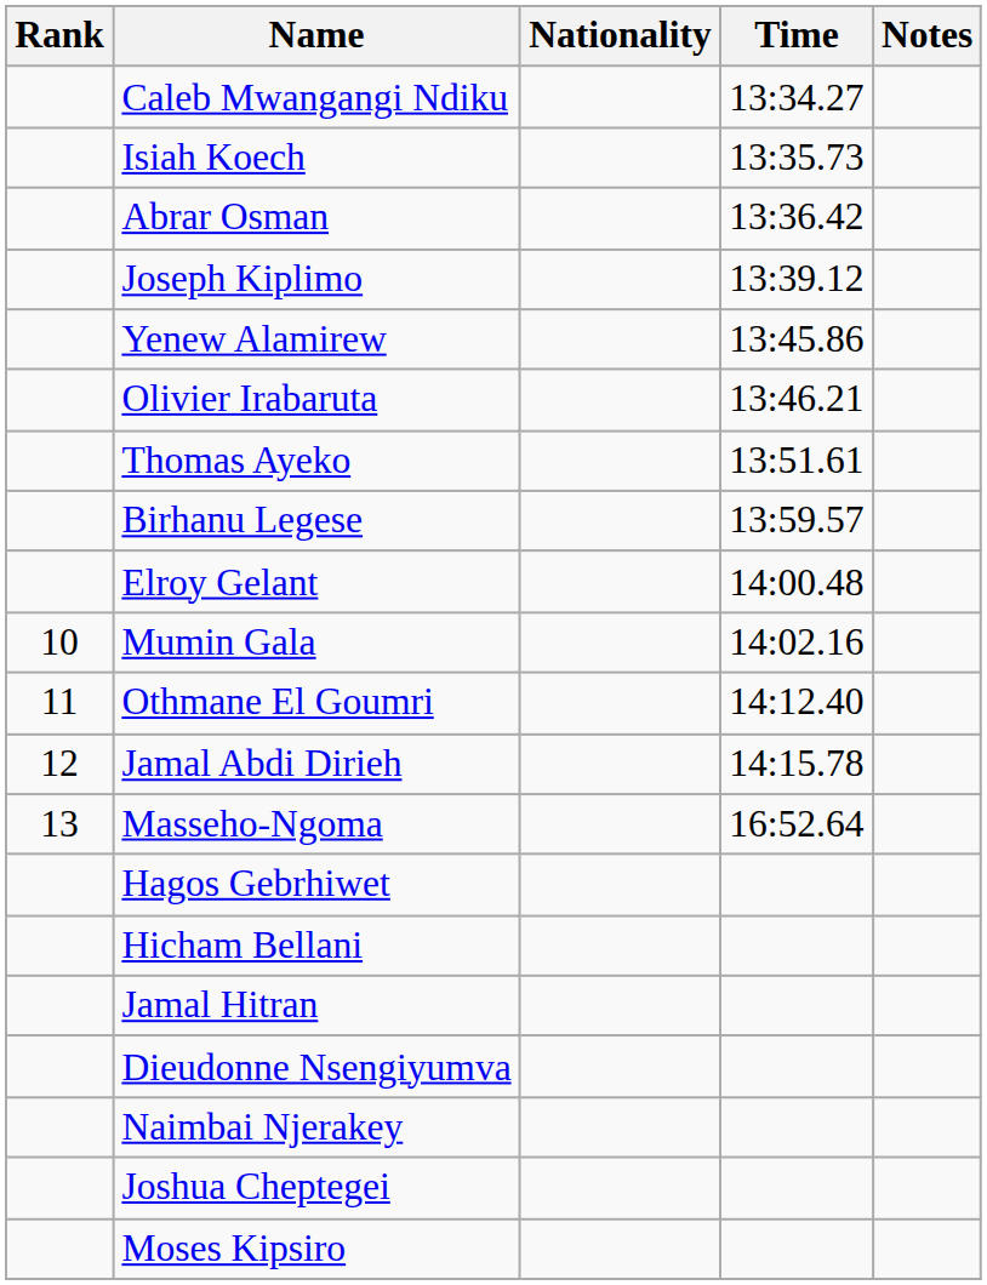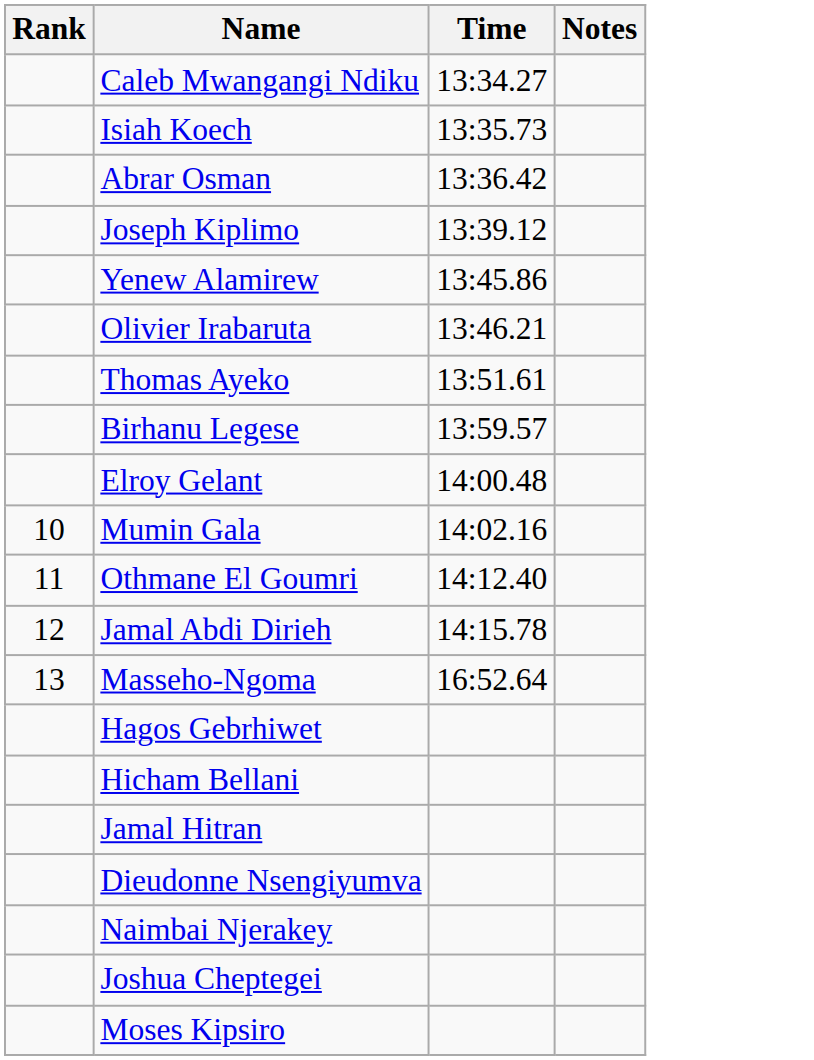- column: Nationality
